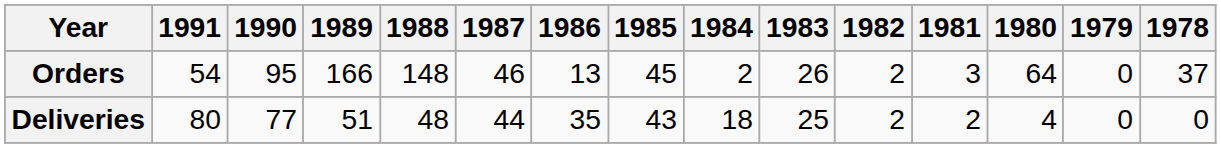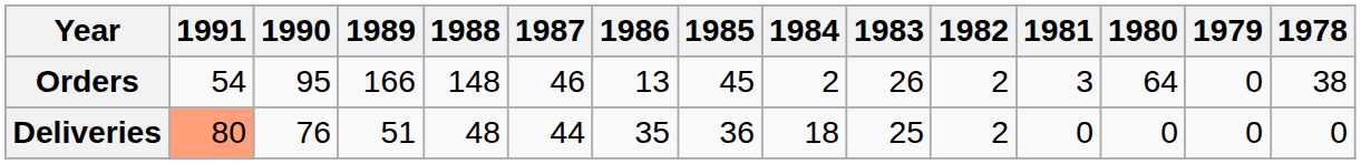Orders | 1978: 37 -> 38
Deliveries | 1991: no background -> lightsalmon background
Deliveries | 1990: 77 -> 76
Deliveries | 1985: 43 -> 36
Deliveries | 1981: 2 -> 0
Deliveries | 1980: 4 -> 0
